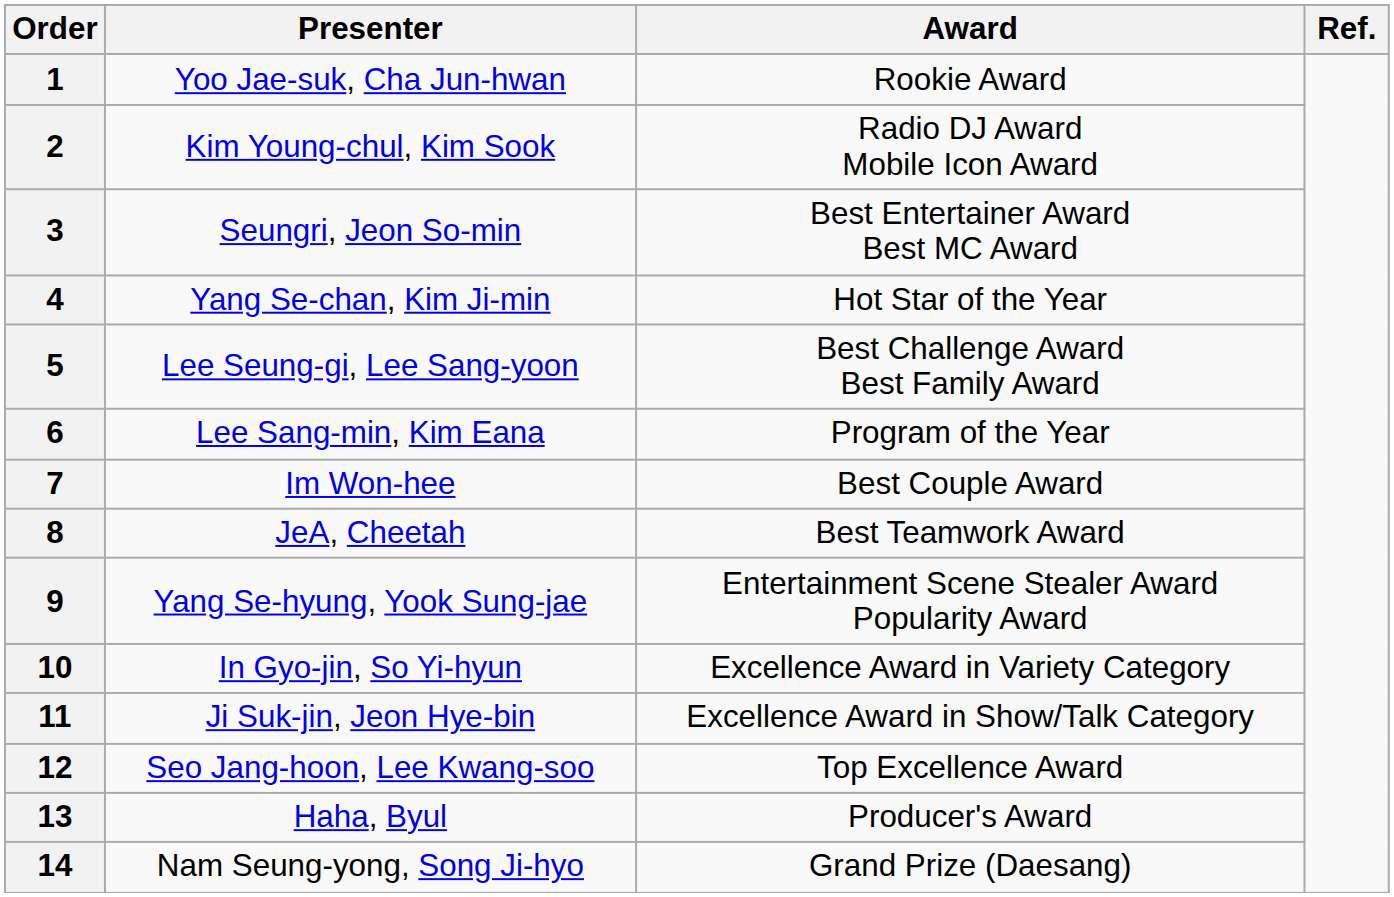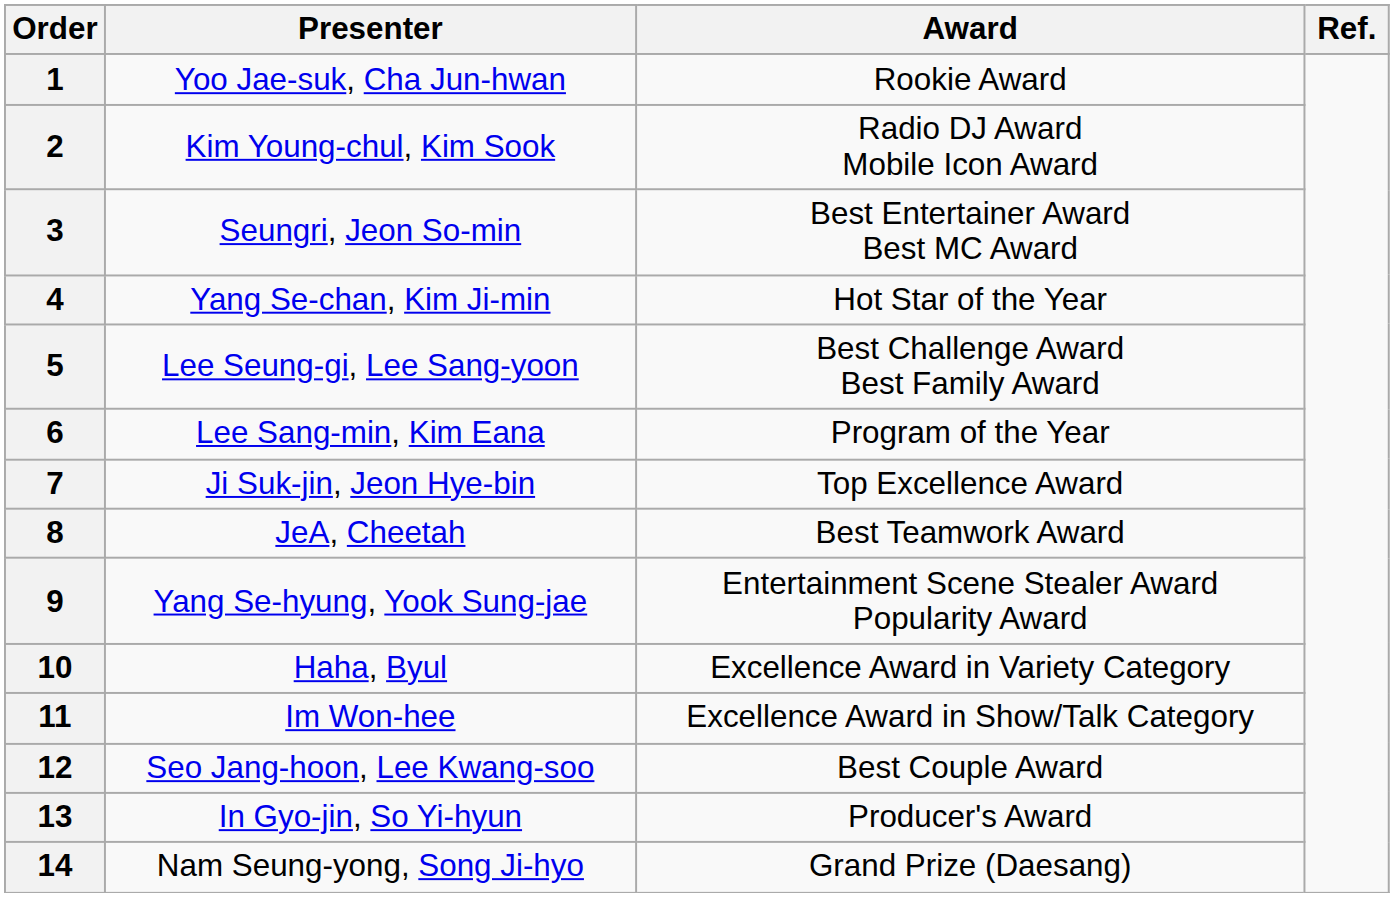7 | Presenter: Im Won-hee -> Ji Suk-jin, Jeon Hye-bin
7 | Award: Best Couple Award -> Top Excellence Award
10 | Presenter: In Gyo-jin, So Yi-hyun -> Haha, Byul
11 | Presenter: Ji Suk-jin, Jeon Hye-bin -> Im Won-hee
12 | Award: Top Excellence Award -> Best Couple Award
13 | Presenter: Haha, Byul -> In Gyo-jin, So Yi-hyun
